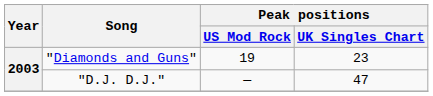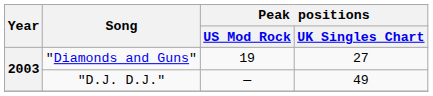"Diamonds and Guns" | Peak positions / UK Singles Chart: 23 -> 27
"D.J. D.J." | Peak positions / UK Singles Chart: 47 -> 49
